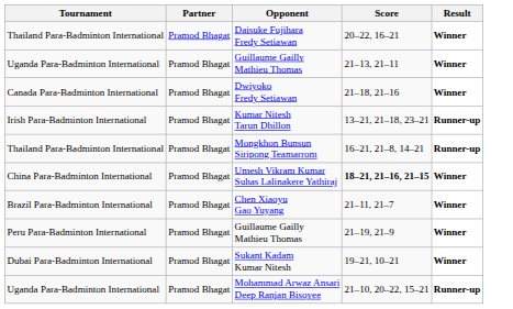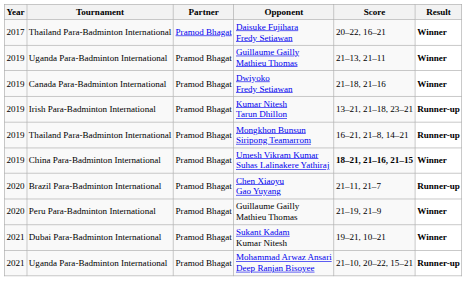+ column: Year | 2017 | 2019 | 2019 | 2019 | 2019 | 2019 | 2020 | 2020 | 2021 | 2021
Chen Xiaoyu Gao Yuyang | Result: Winner -> Runner-up
